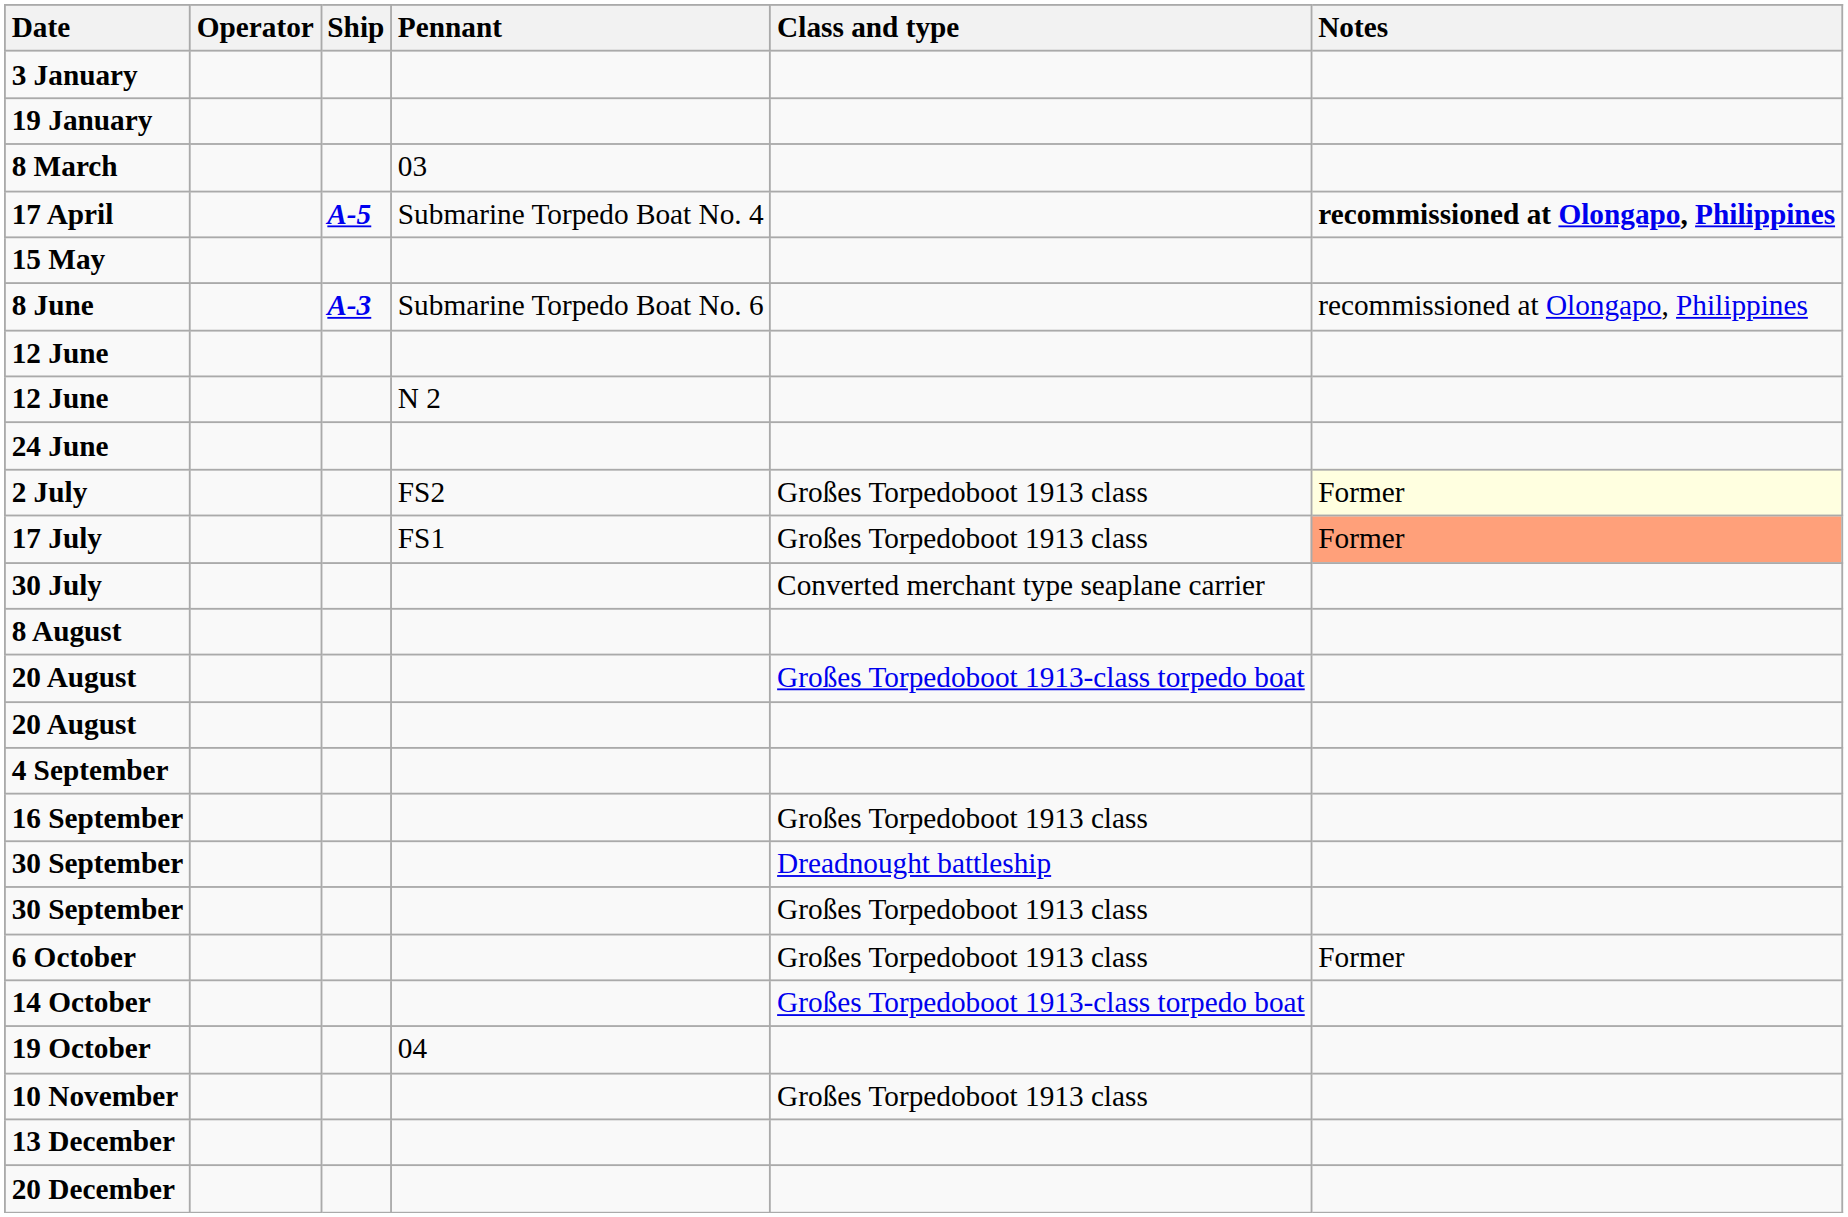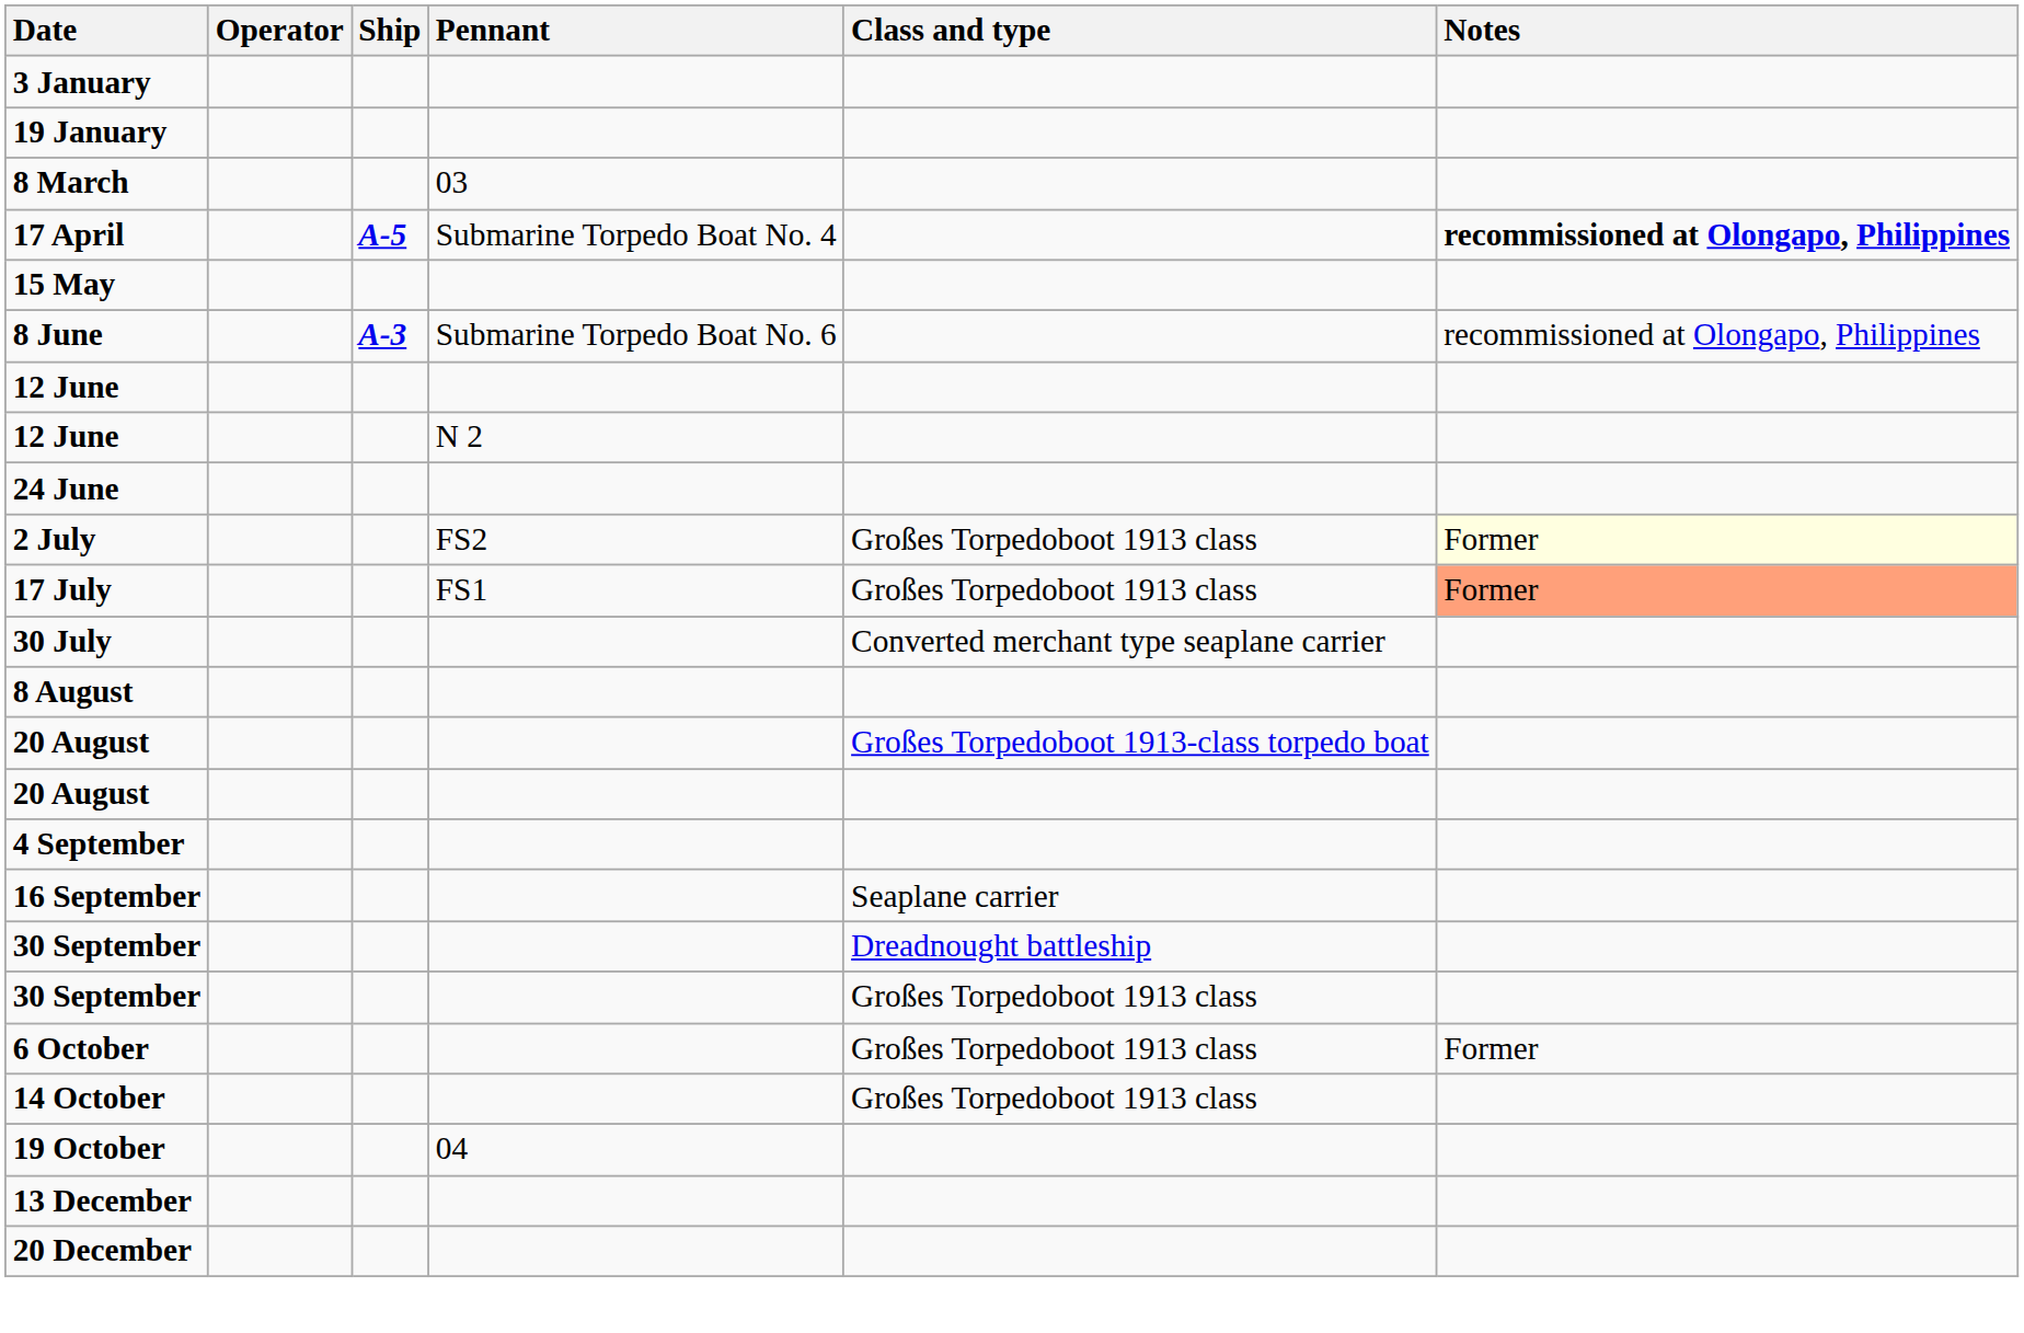16 September | Class and type: Großes Torpedoboot 1913 class -> Seaplane carrier
14 October | Class and type: Großes Torpedoboot 1913-class torpedo boat -> Großes Torpedoboot 1913 class
- row: 10 November | Großes Torpedoboot 1913 class
